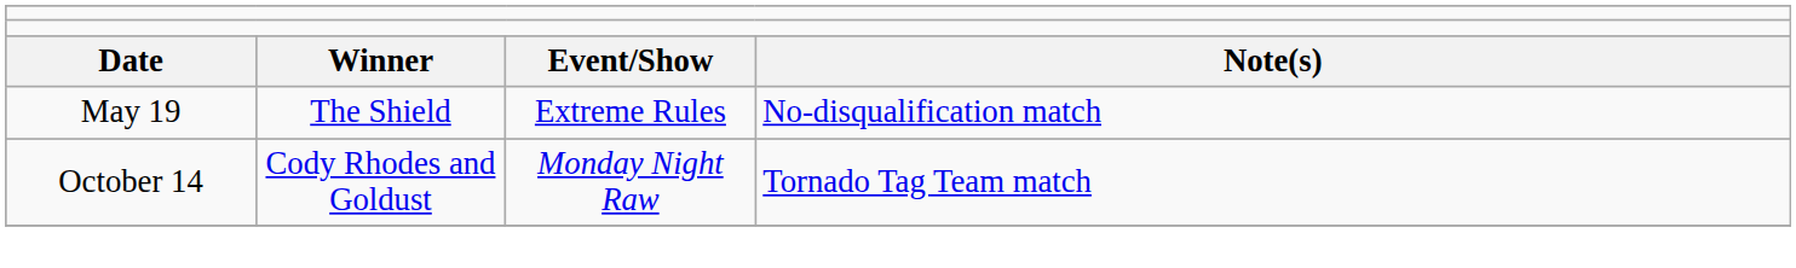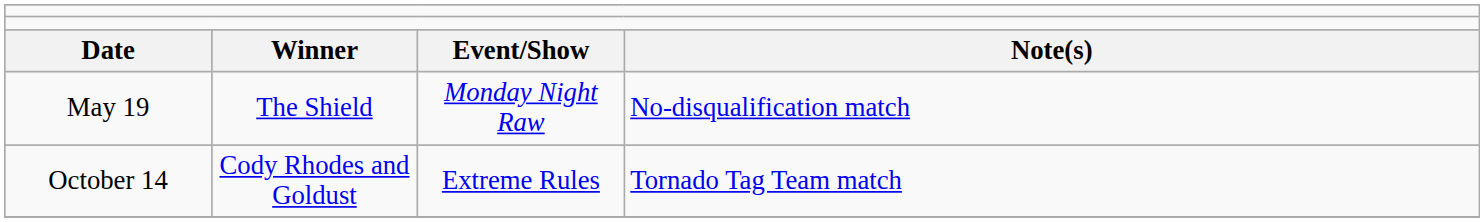May 19 | column 3: Extreme Rules -> Monday Night Raw
October 14 | column 3: Monday Night Raw -> Extreme Rules
